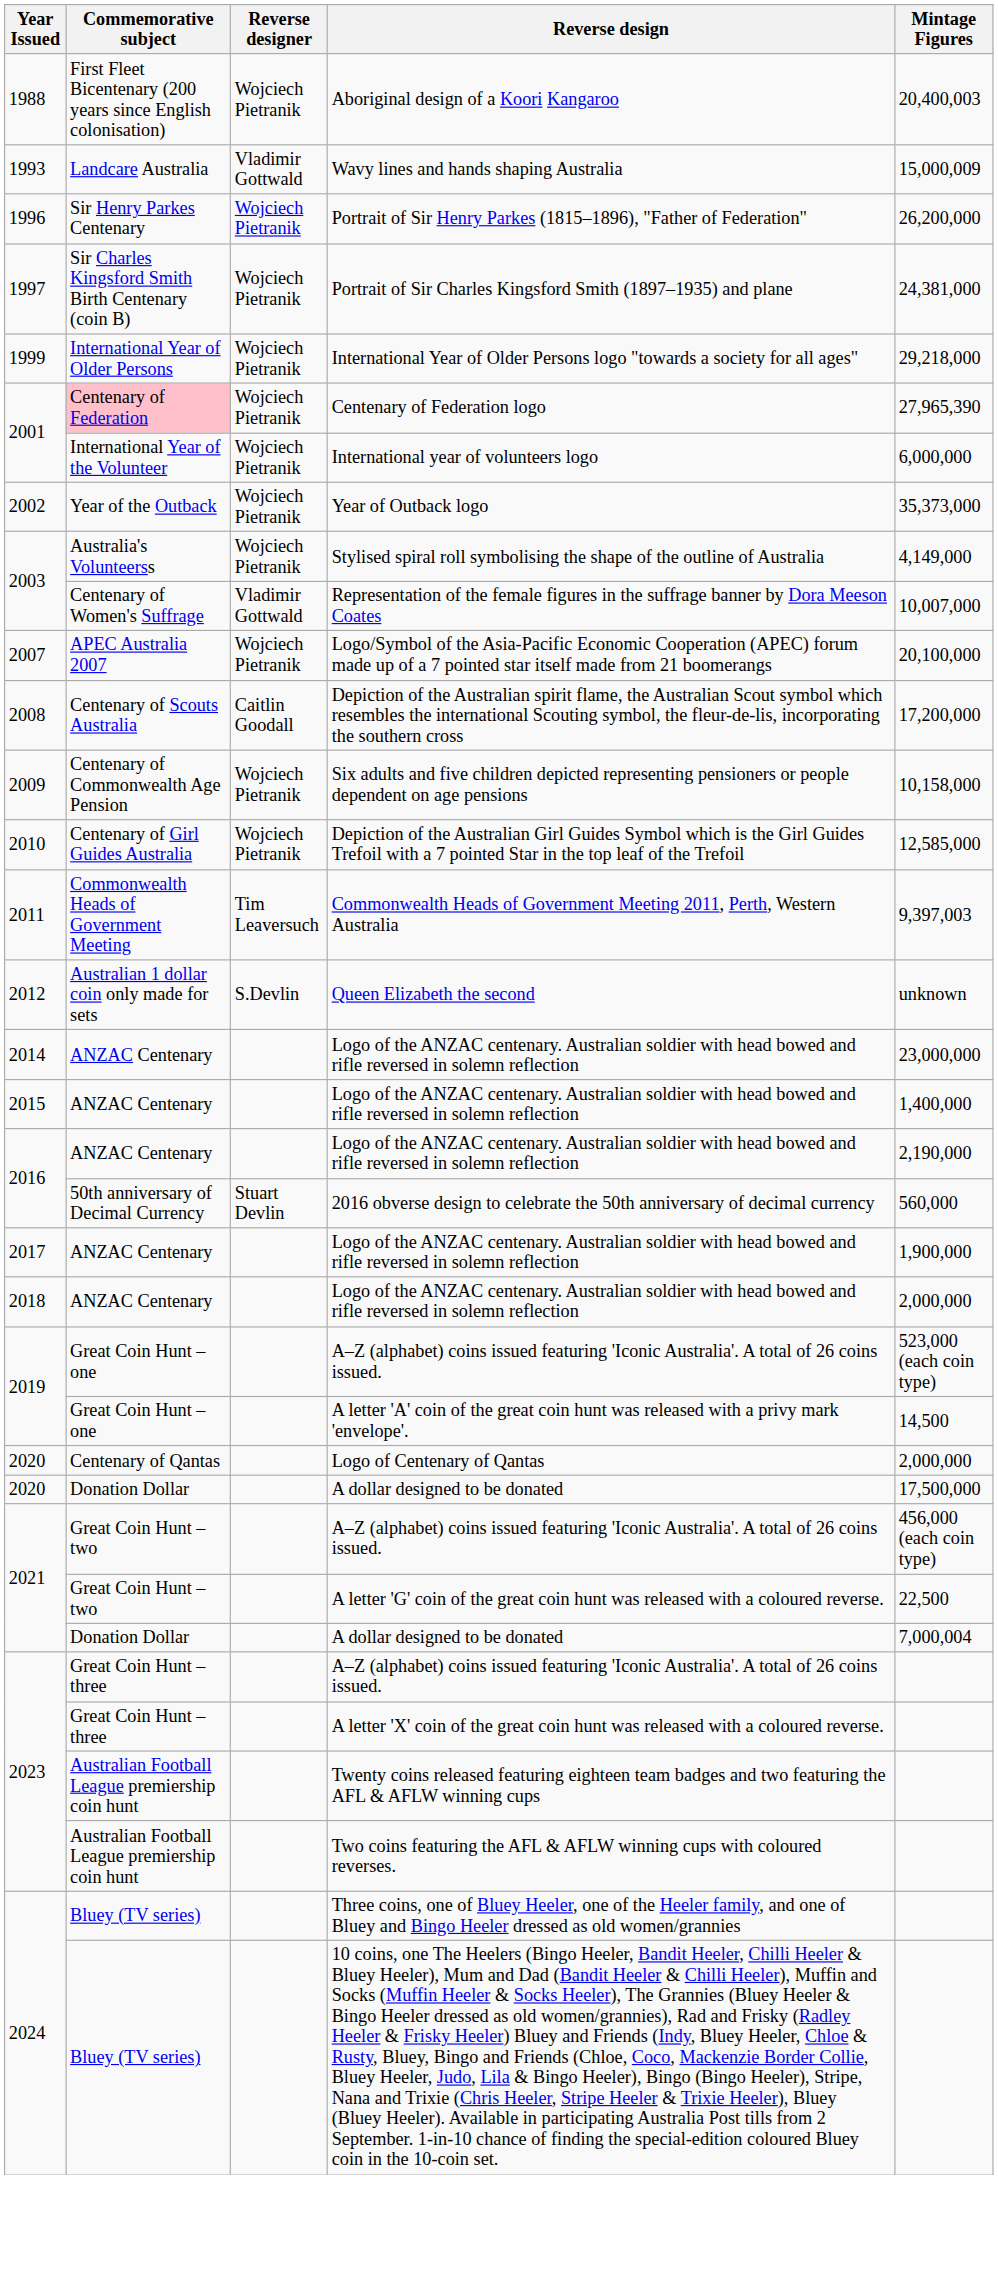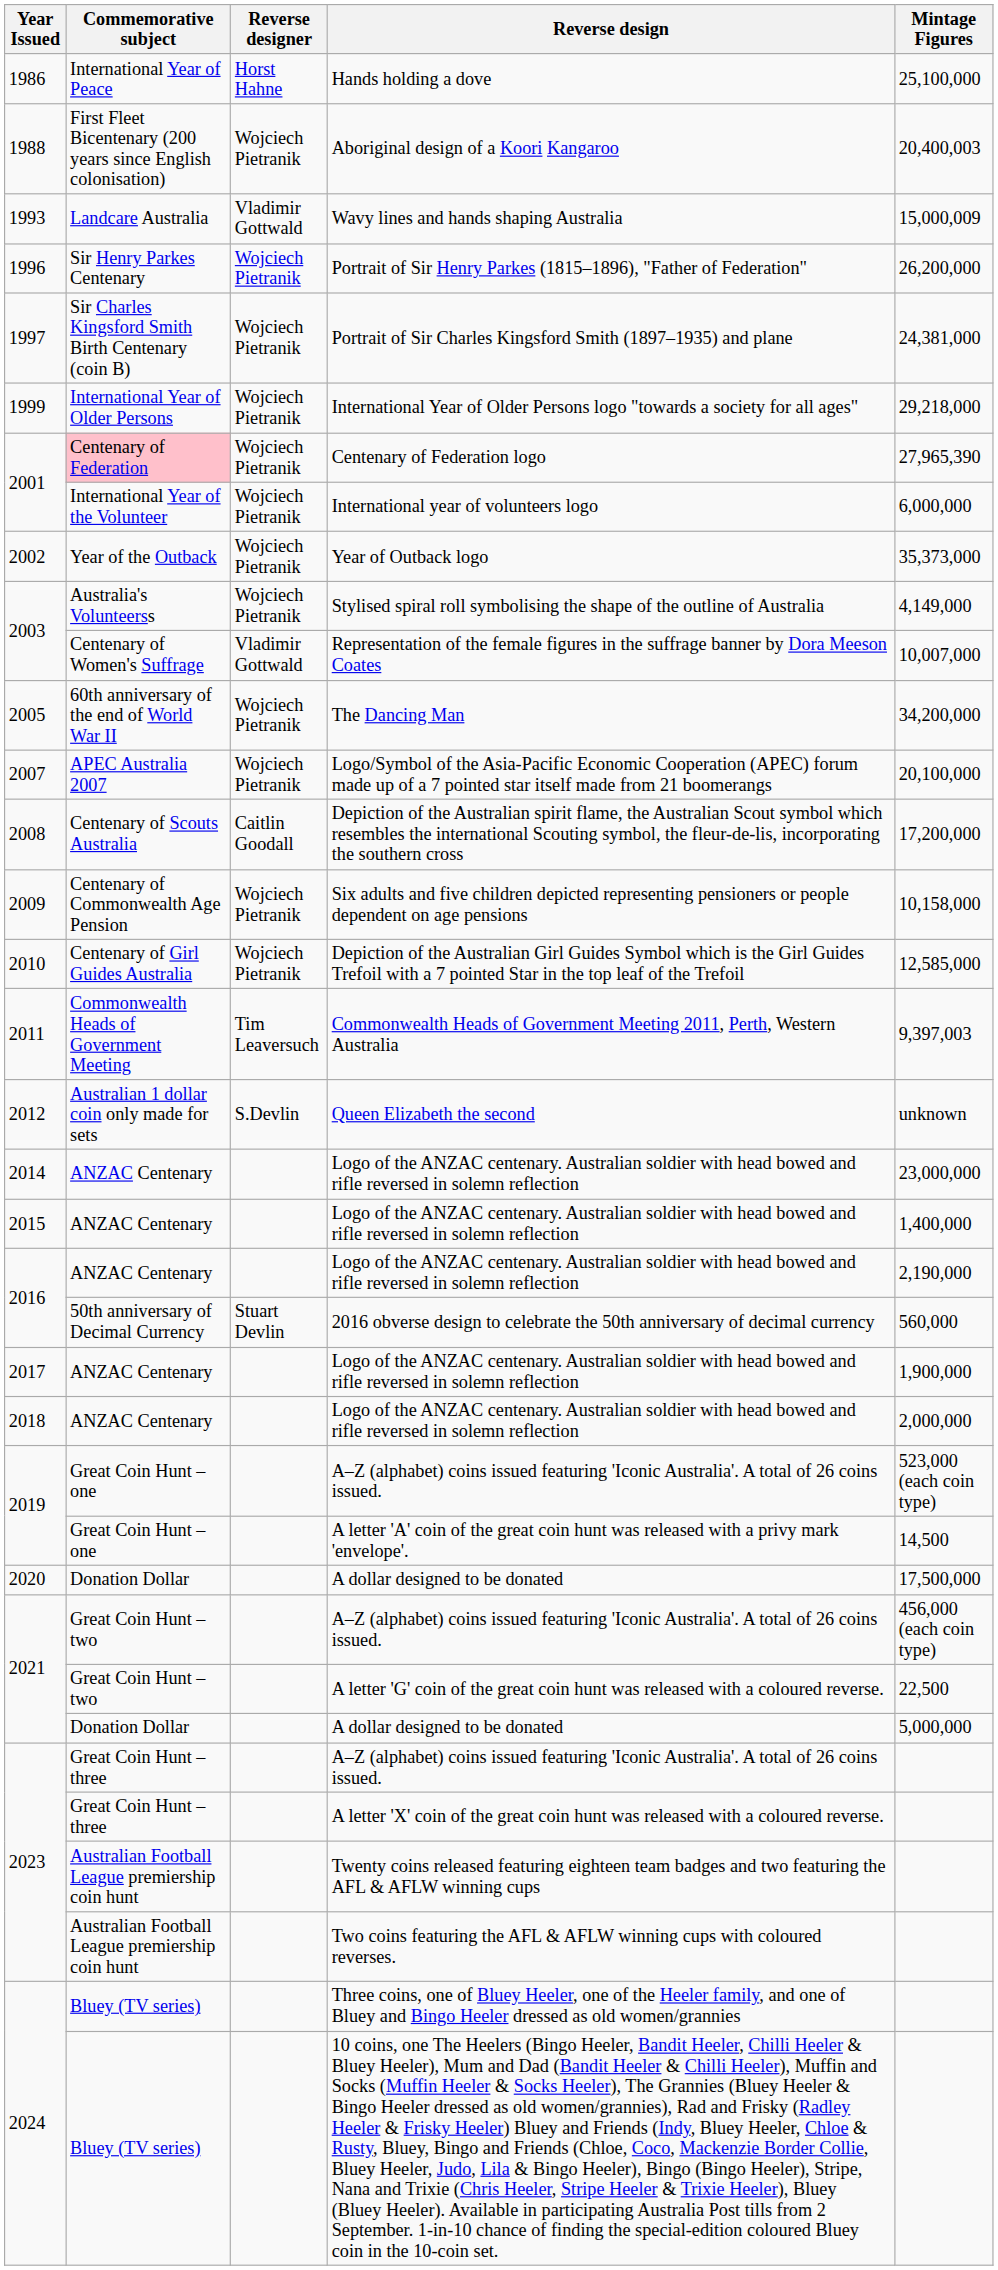+ row: 1986 | International Year of Peace | Horst Hahne | Hands holding a dove | 25,100,000
+ row: 2005 | 60th anniversary of the end of World War II | Wojciech Pietranik | The Dancing Man | 34,200,000
- row: 2020 | Centenary of Qantas | Logo of Centenary of Qantas | 2,000,000
2021 / A dollar designed to be donated | Mintage Figures: 7,000,004 -> 5,000,000
